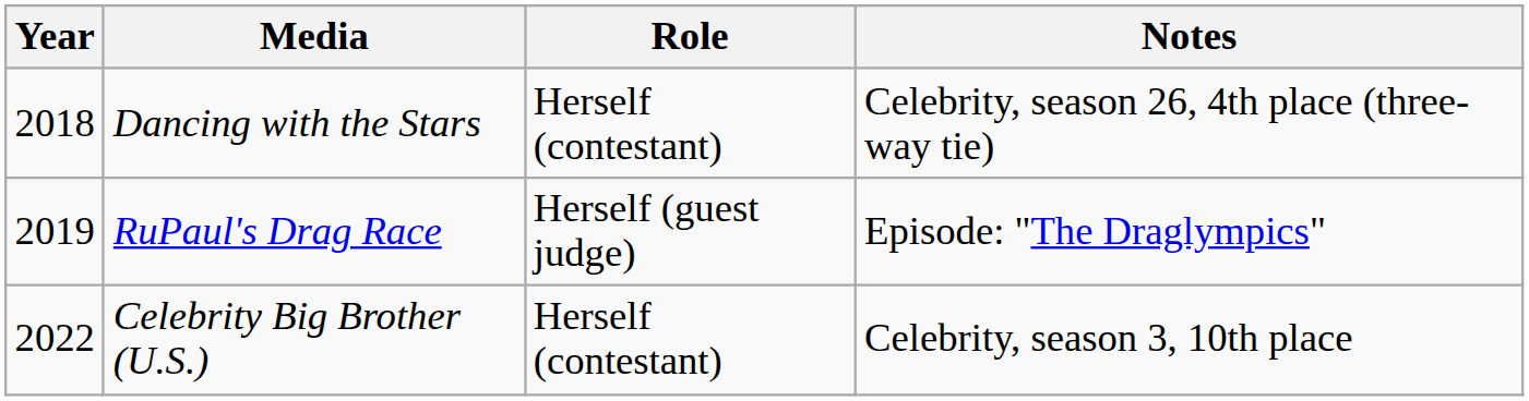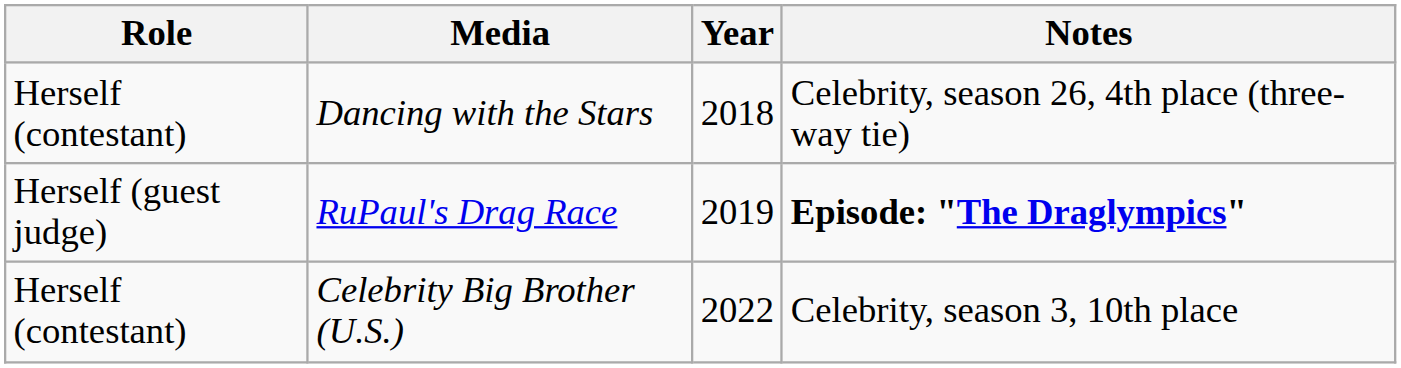columns swapped: Year <-> Role
RuPaul's Drag Race | Notes: normal -> bold
